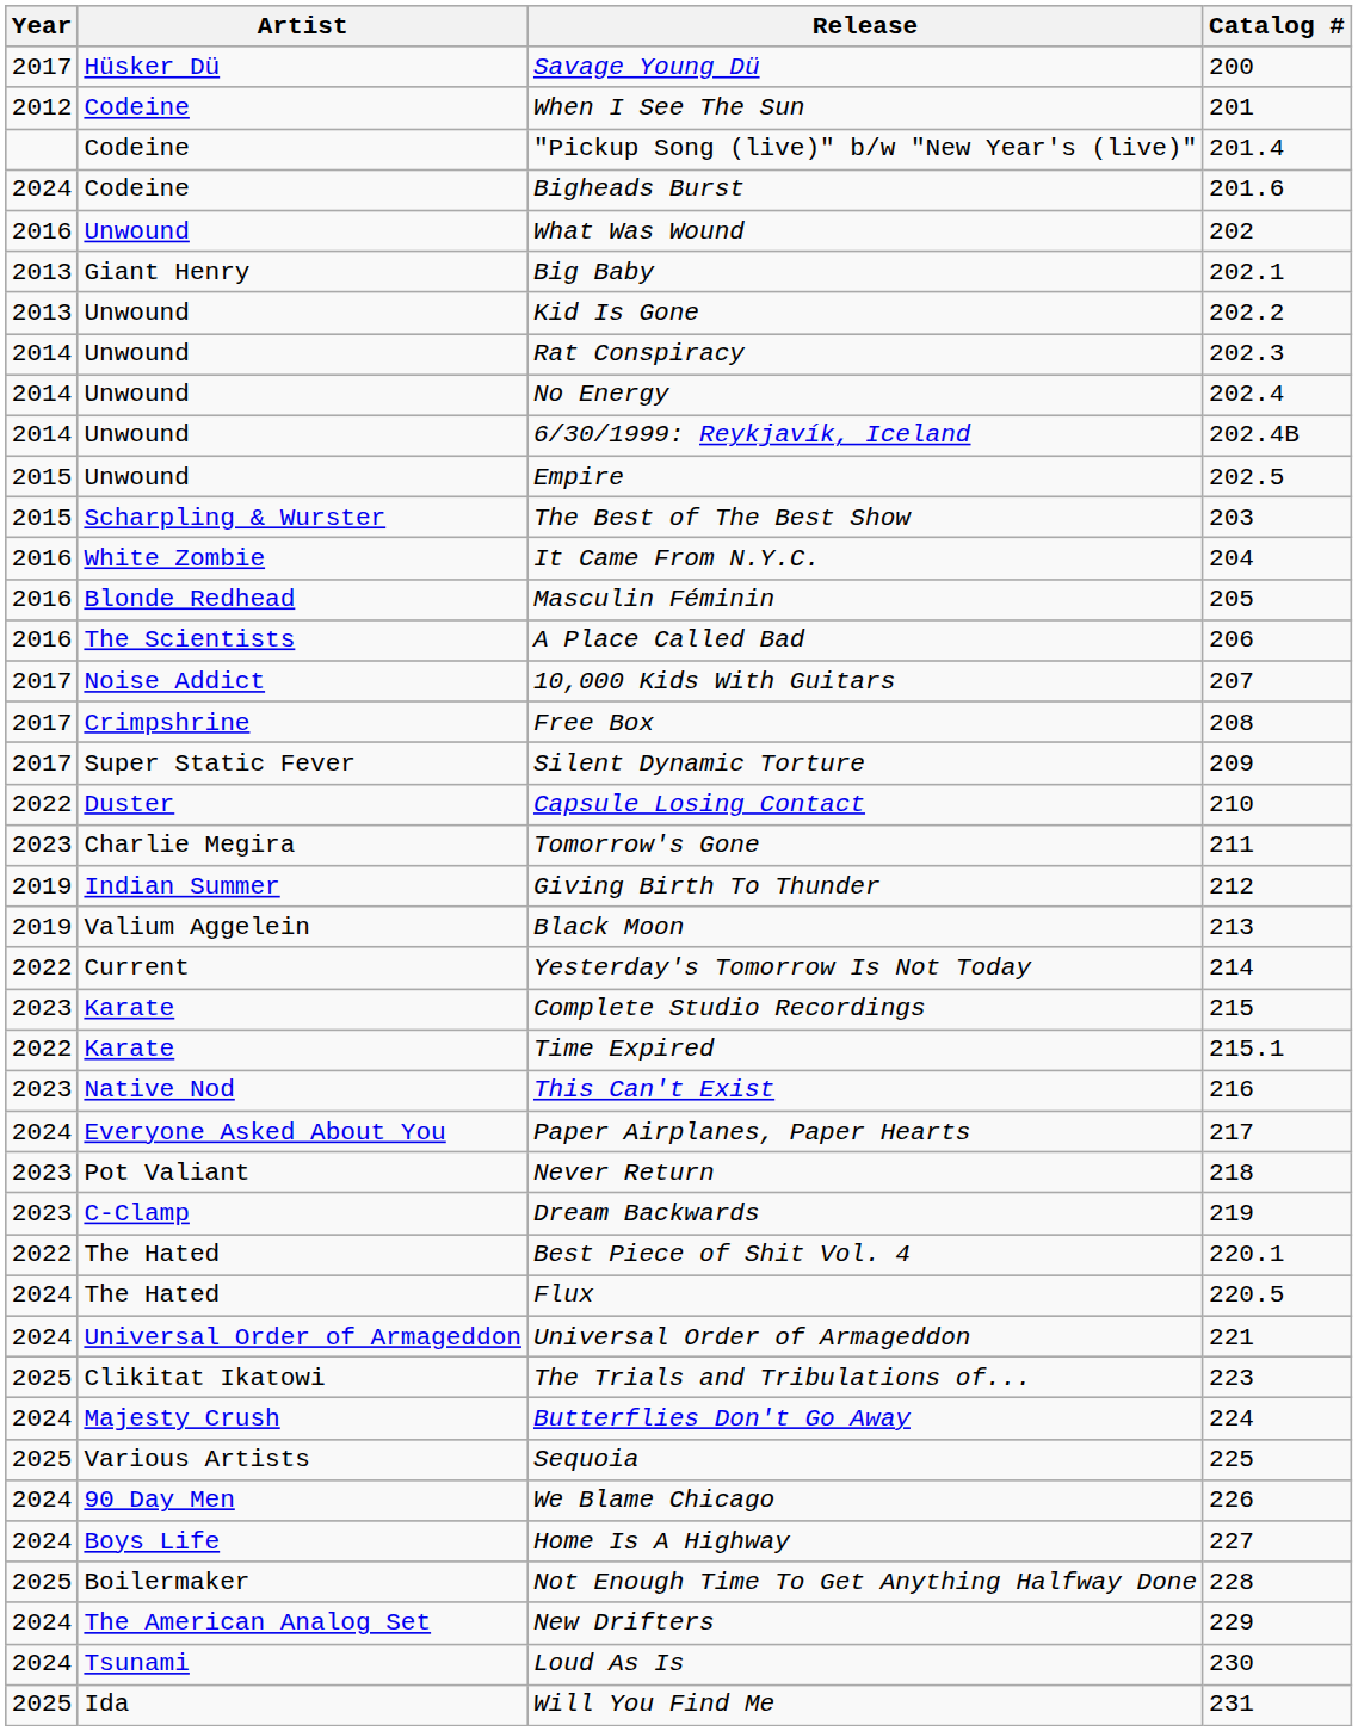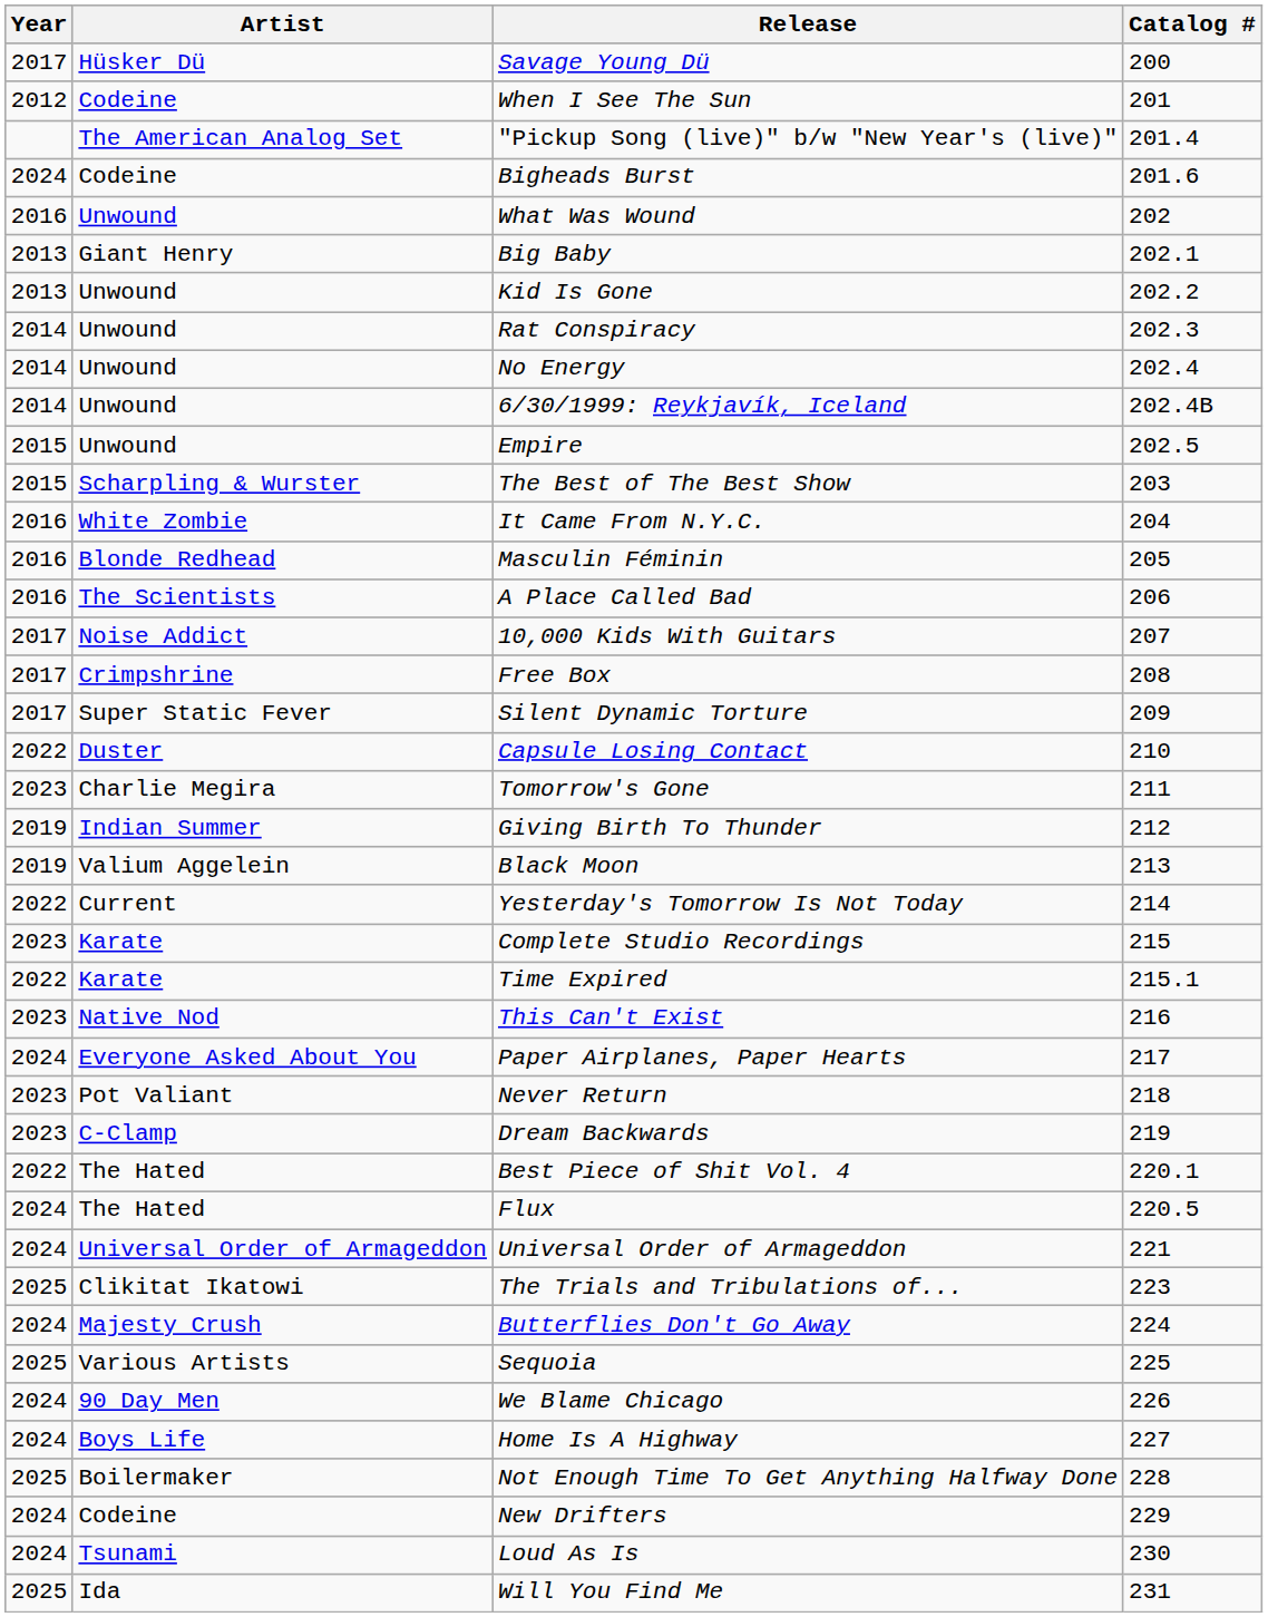"Pickup Song (live)" b/w "New Year's (live)" | Artist: Codeine -> The American Analog Set
New Drifters | Artist: The American Analog Set -> Codeine
